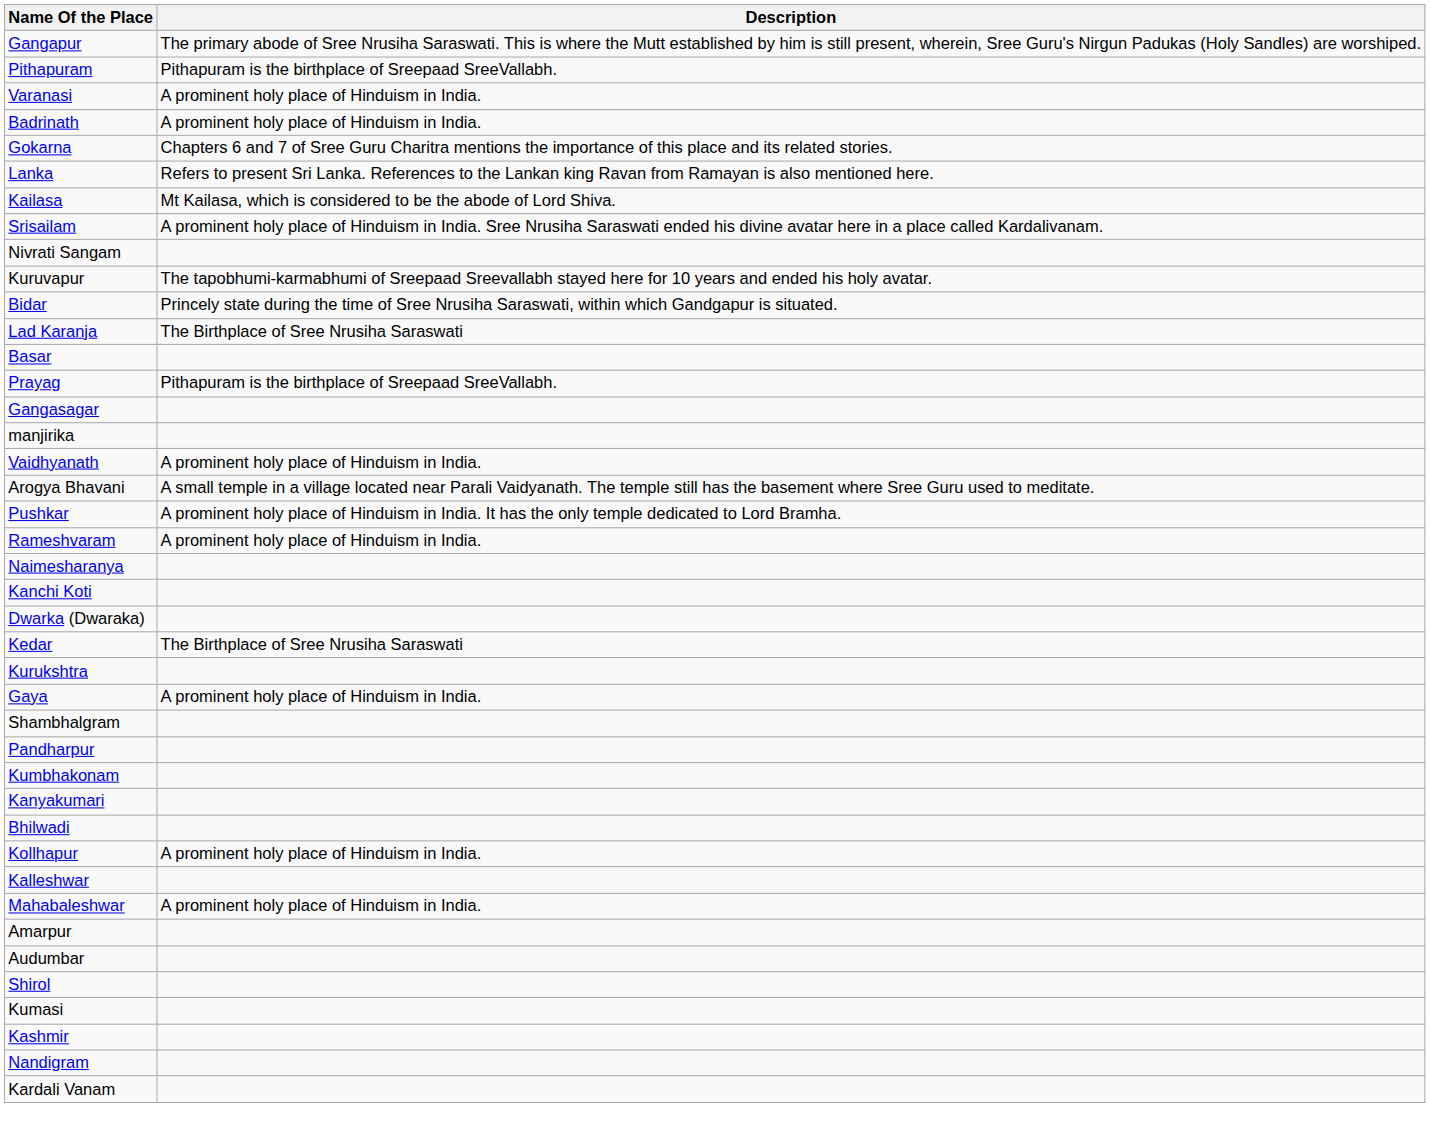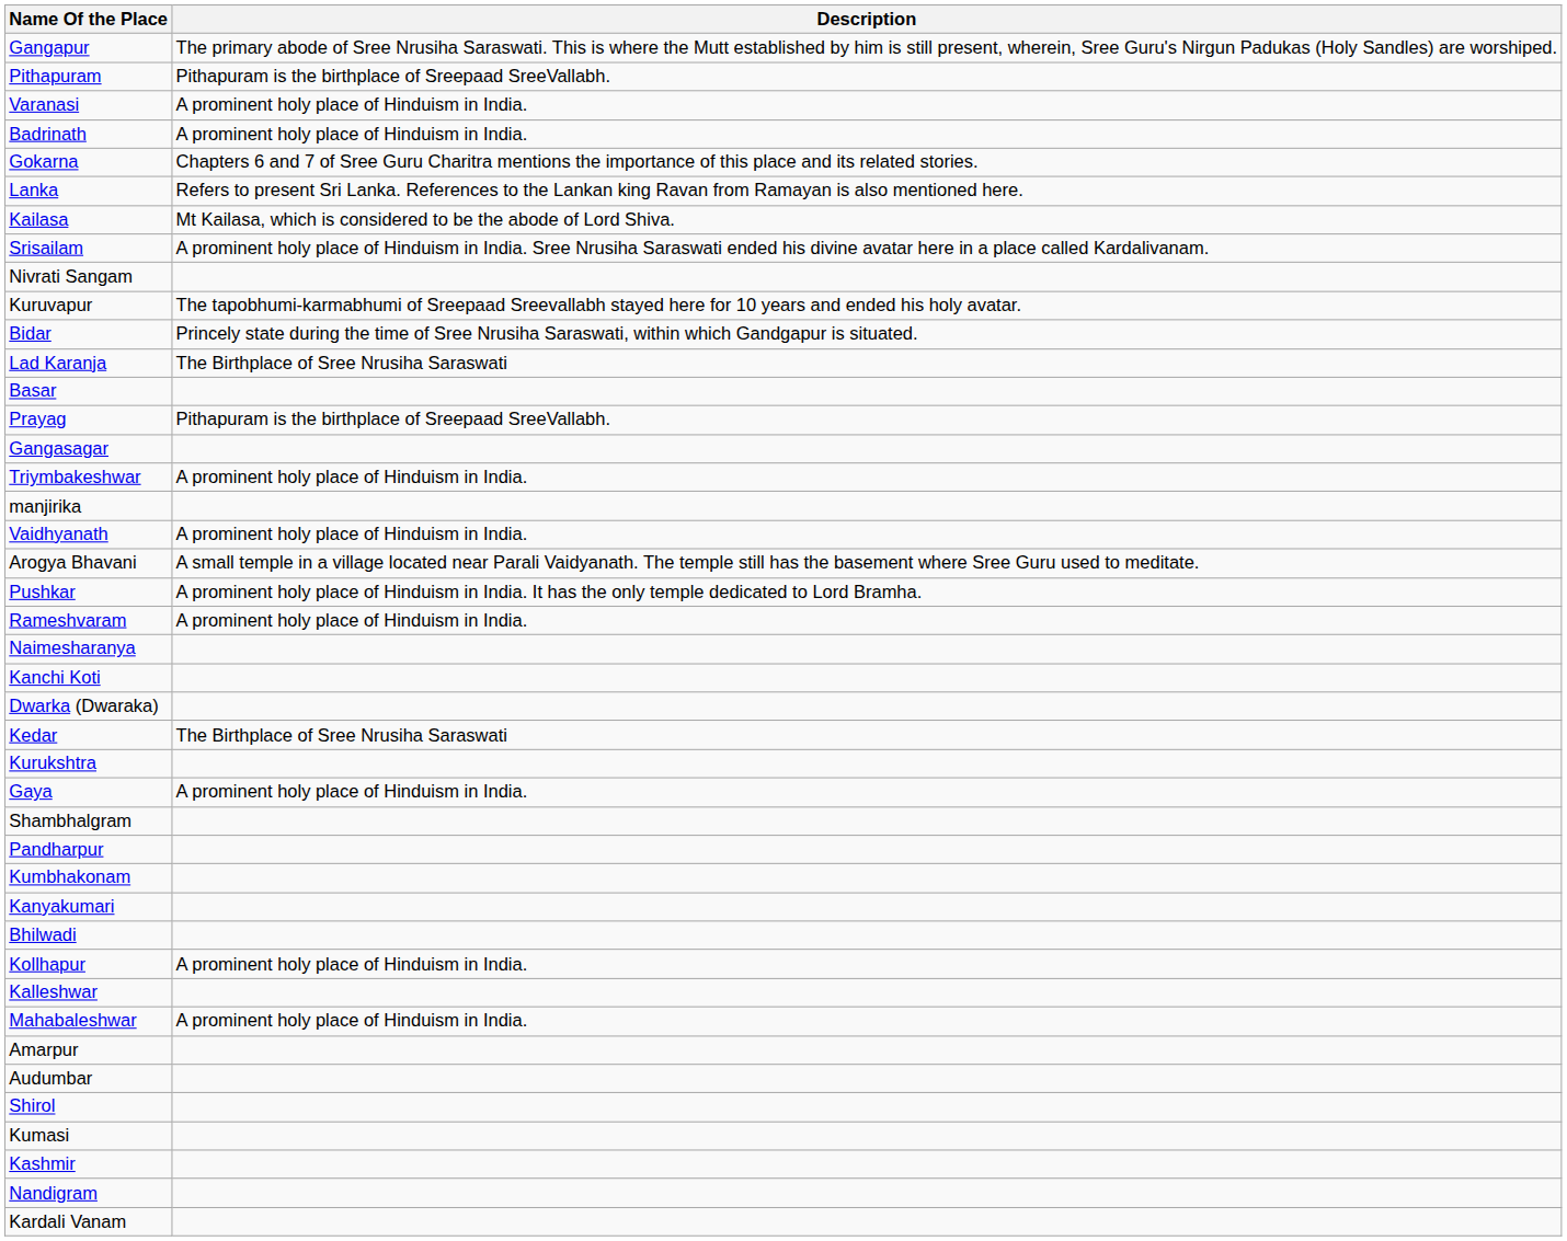+ row: Triymbakeshwar | A prominent holy place of Hinduism in India.
